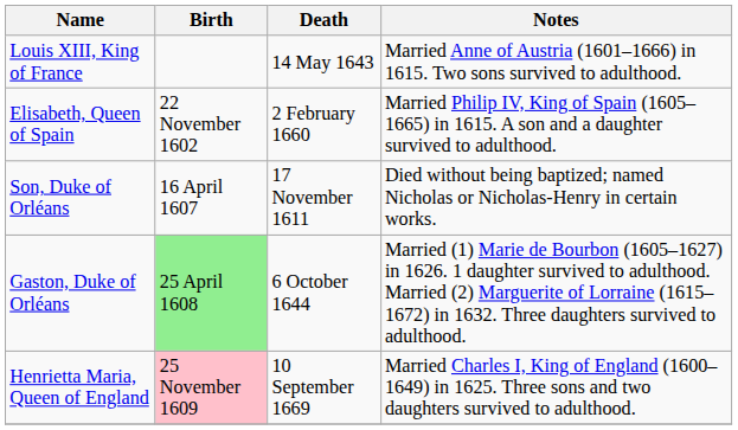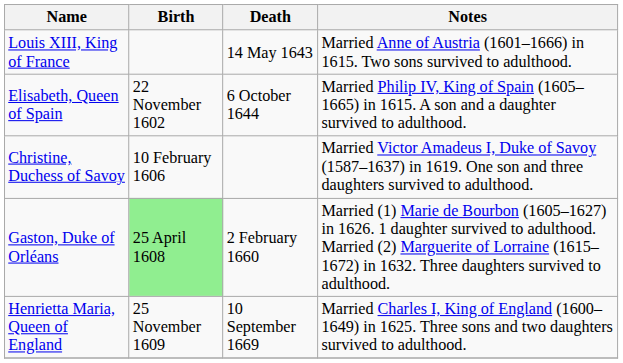Elisabeth, Queen of Spain | Death: 2 February 1660 -> 6 October 1644
+ row: Christine, Duchess of Savoy | 10 February 1606 | Married Victor Amadeus I, Duke of Savoy (1587–1637) in 1619. One son and three daughters survived to adulthood.
- row: Son, Duke of Orléans | 16 April 1607 | 17 November 1611 | Died without being baptized; named Nicholas or Nicholas-Henry in certain works.
Gaston, Duke of Orléans | Death: 6 October 1644 -> 2 February 1660
Henrietta Maria, Queen of England | Birth: pink background -> no background
